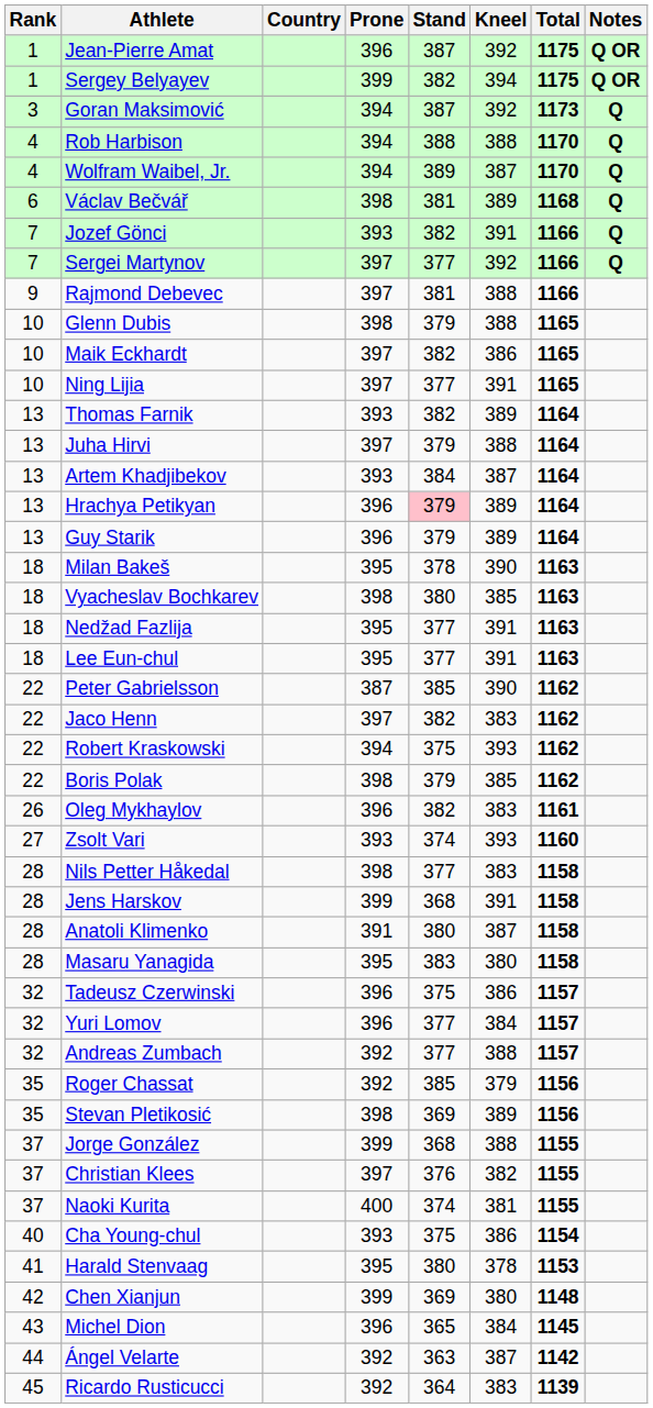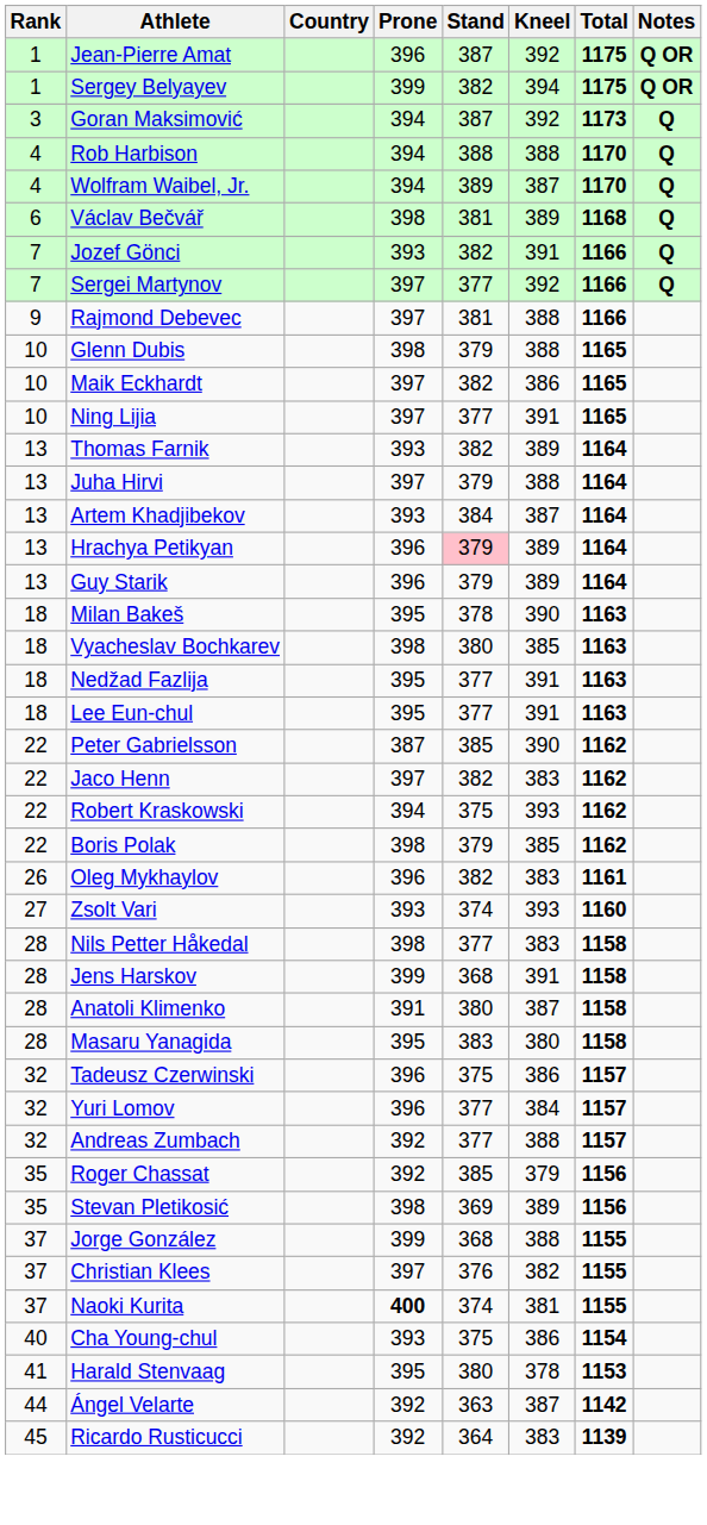Naoki Kurita | Prone: normal -> bold
- row: 42 | Chen Xianjun | 399 | 369 | 380 | 1148
- row: 43 | Michel Dion | 396 | 365 | 384 | 1145
